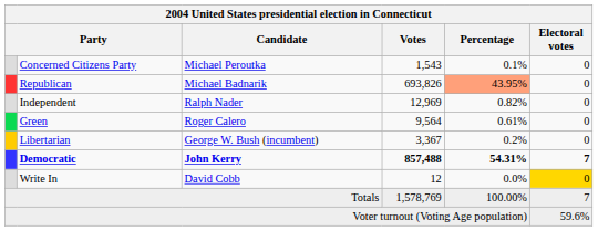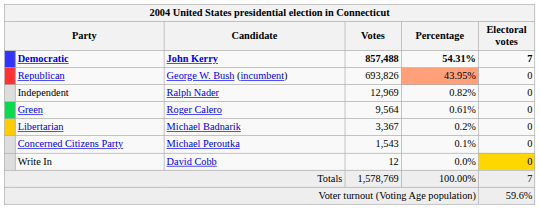rows swapped: Democratic <-> Concerned Citizens Party
Republican | Candidate: Michael Badnarik -> George W. Bush (incumbent)
Libertarian | Candidate: George W. Bush (incumbent) -> Michael Badnarik
